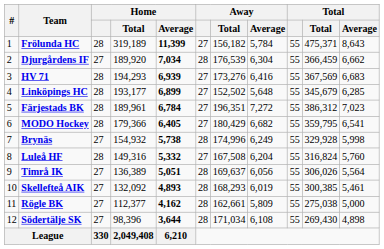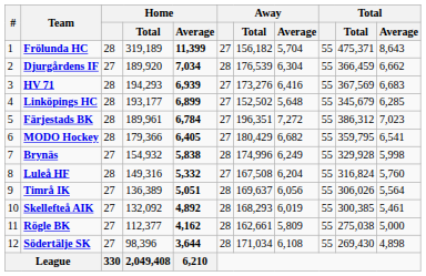Frölunda HC | Away / Average: 5,784 -> 5,704
Brynäs | Home / Average: 5,738 -> 5,838
Skellefteå AIK | Home / Average: 4,893 -> 4,892
